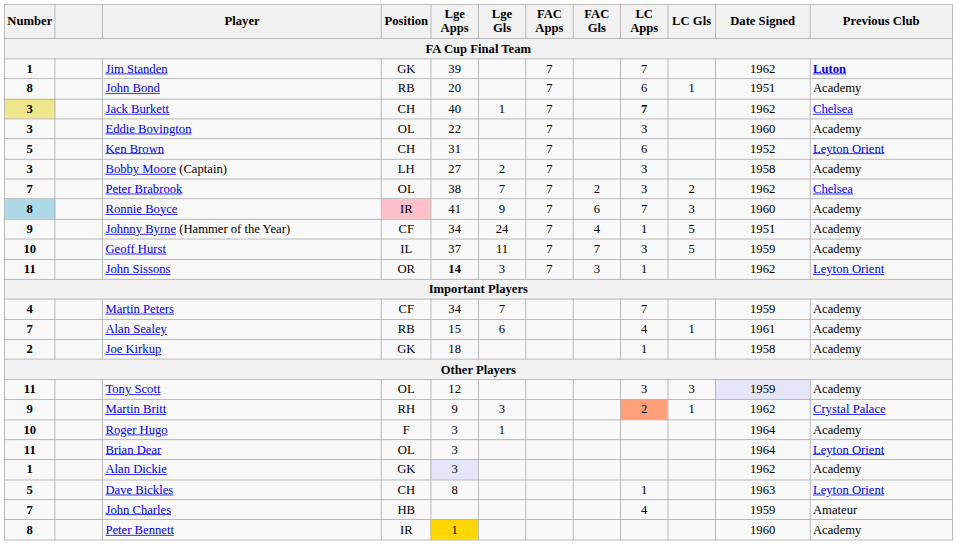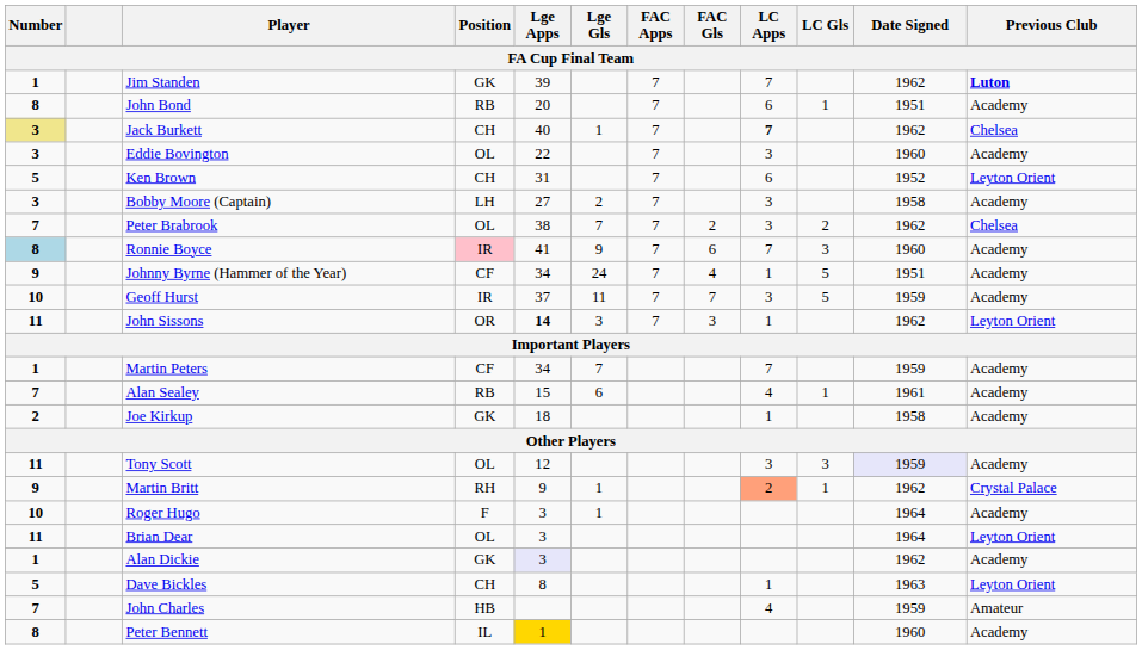Geoff Hurst | Position: IL -> IR
Martin Peters | Number: 4 -> 1
Martin Britt | Lge Gls: 3 -> 1
Peter Bennett | Position: IR -> IL
